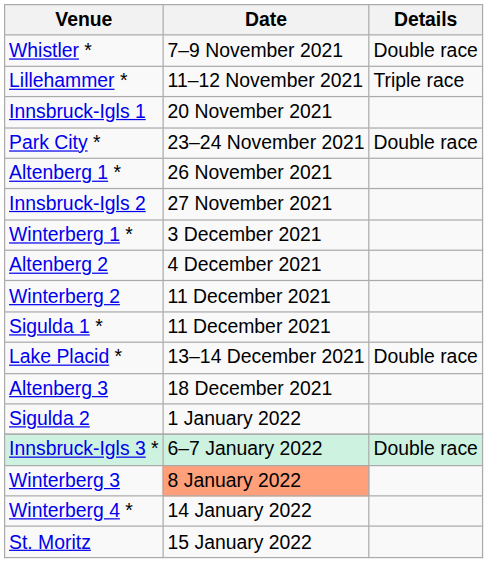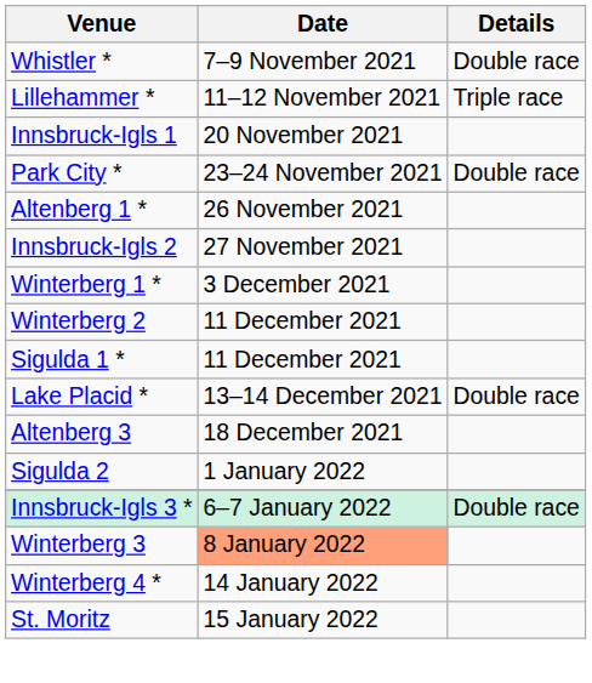- row: Altenberg 2 | 4 December 2021
